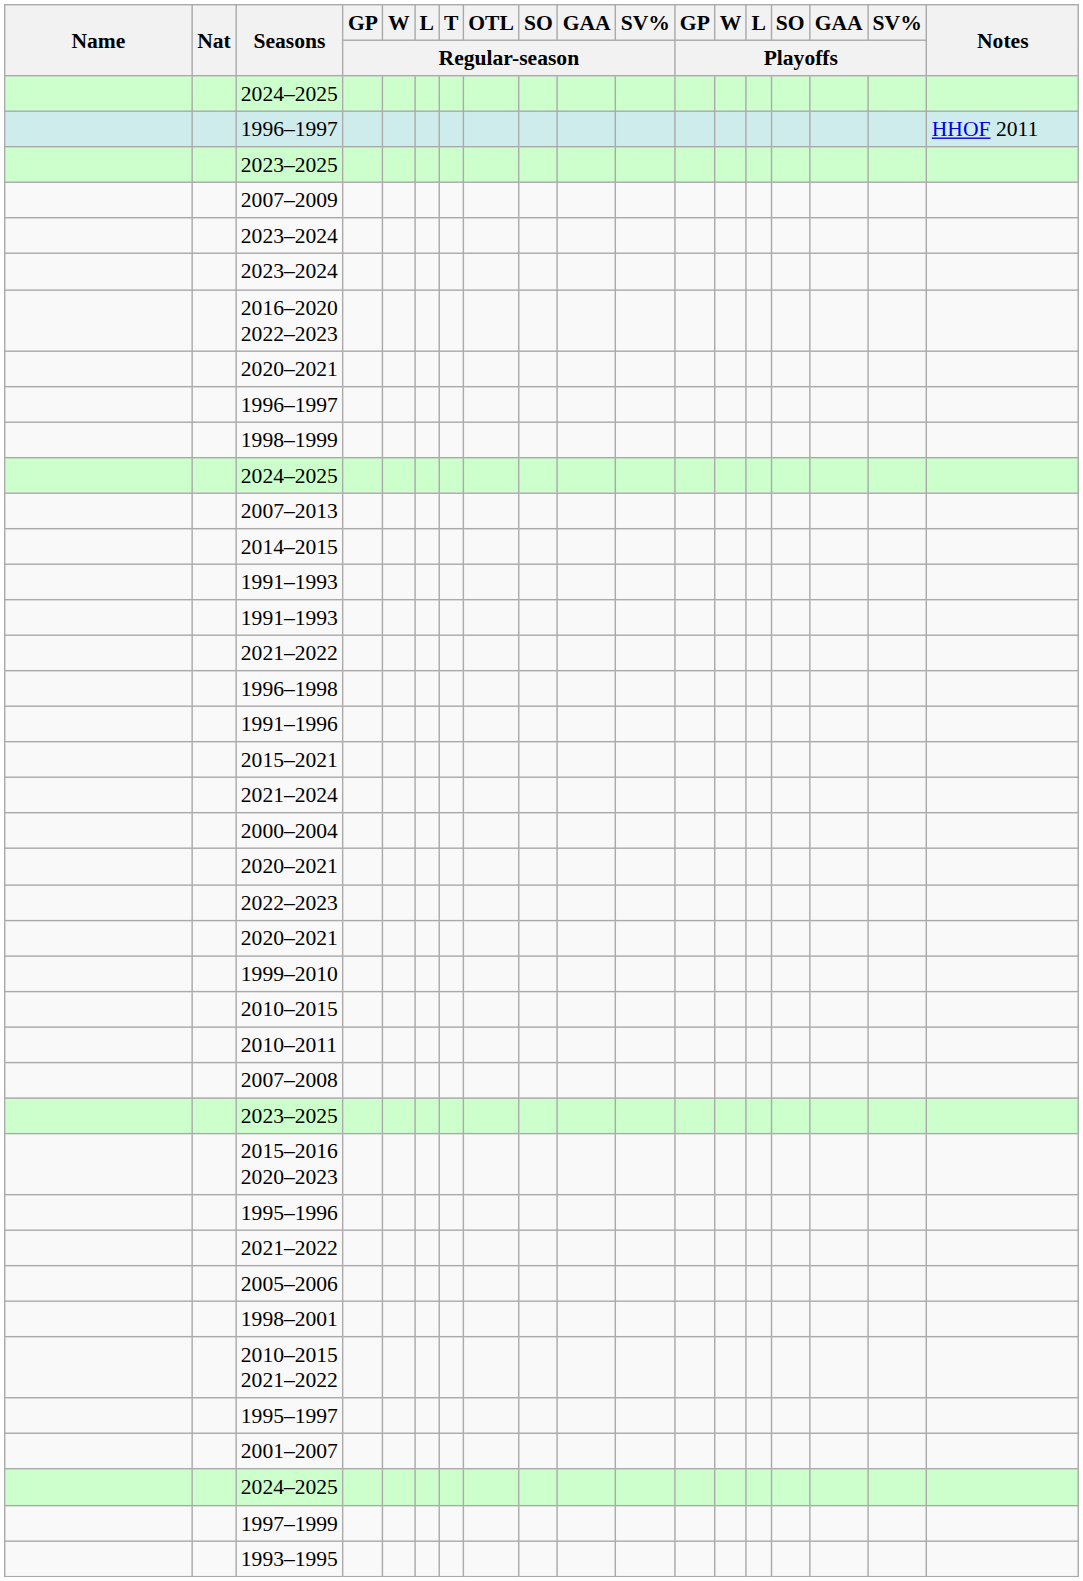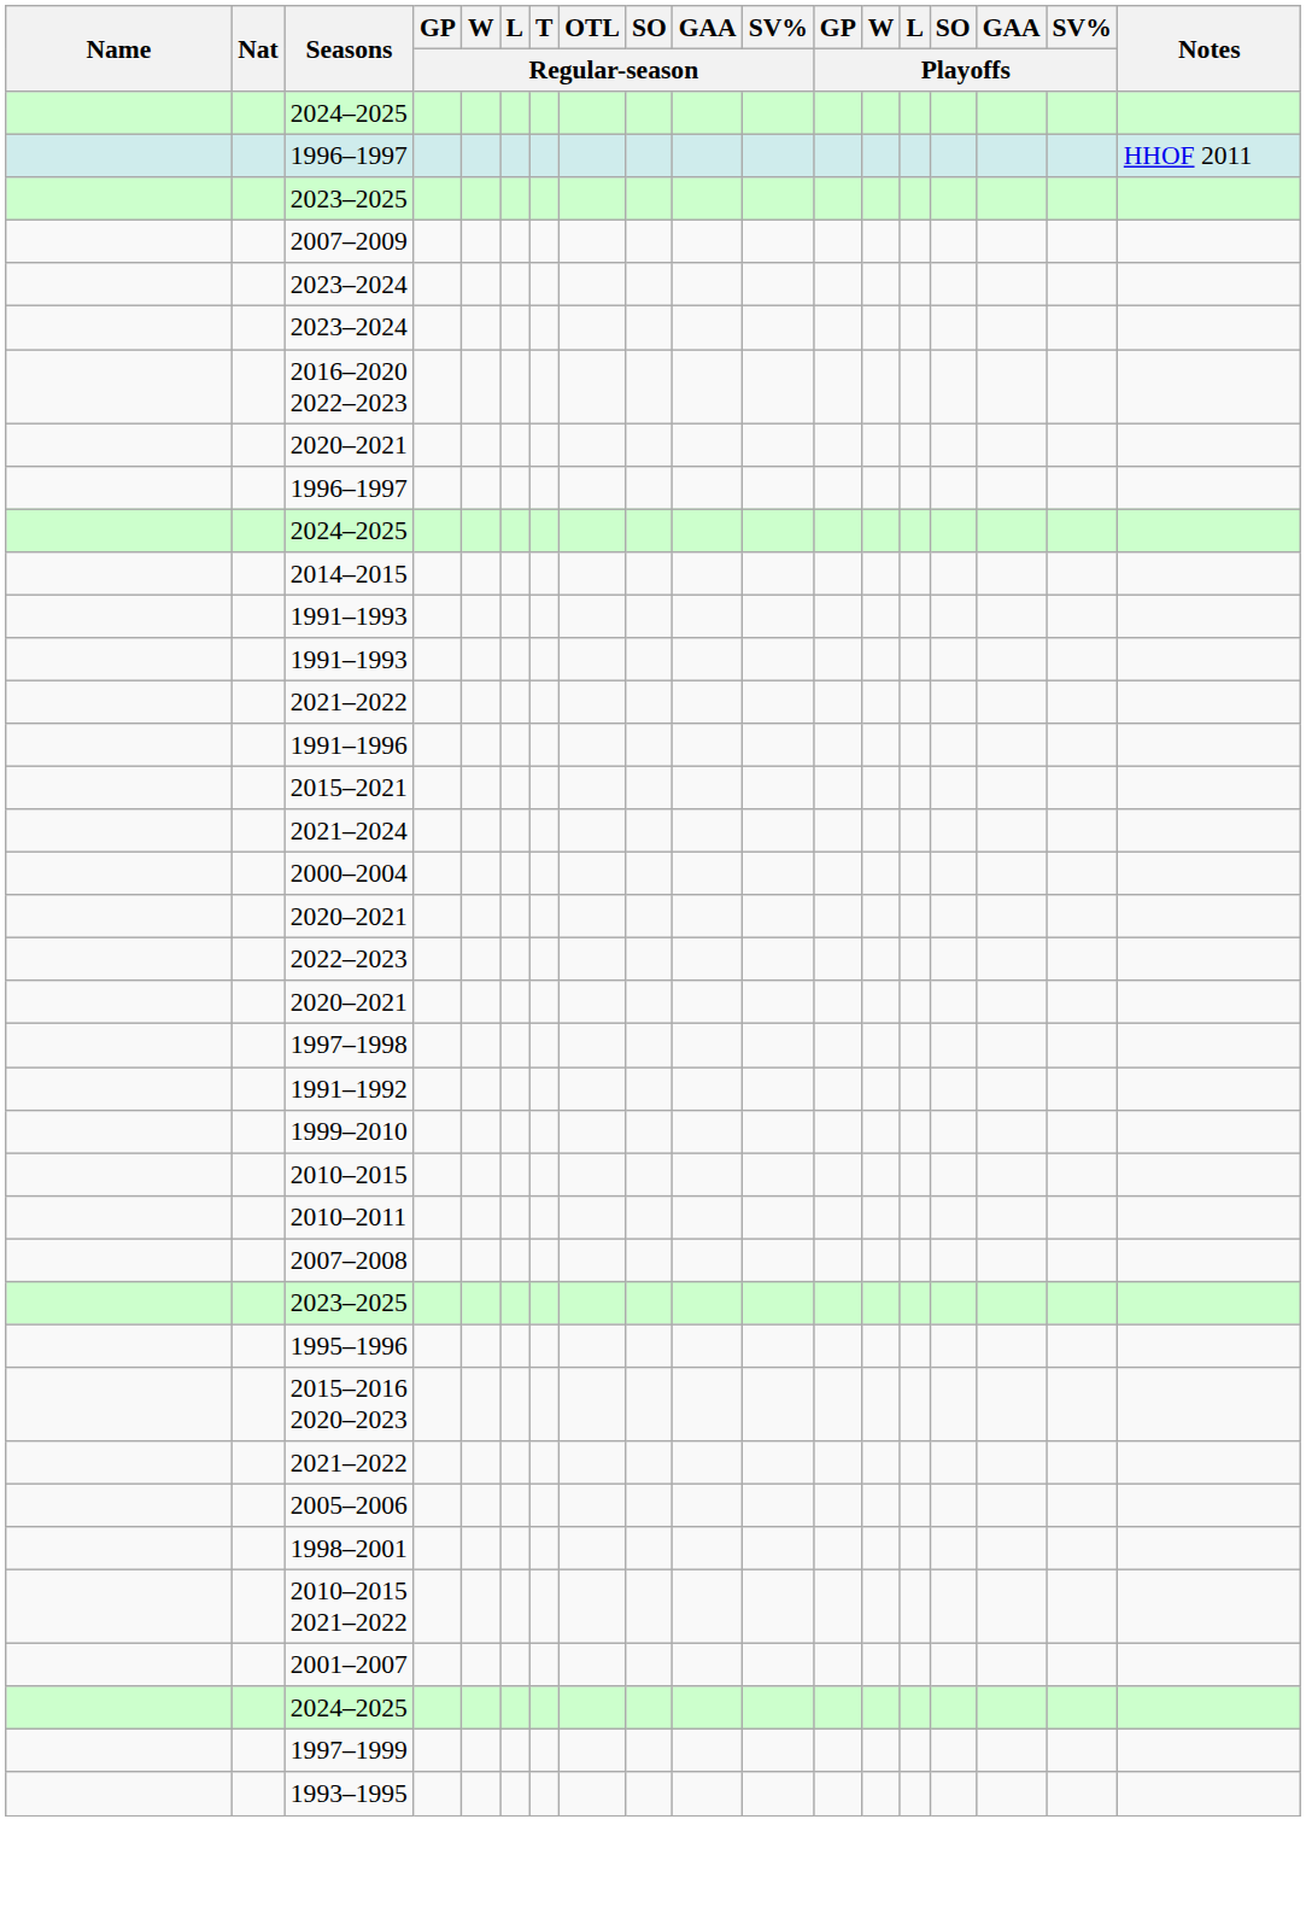- row: 1998–1999
- row: 2007–2013
- row: 1996–1998
+ row: 1997–1998
+ row: 1991–1992
rows swapped: 2015–2016 2020–2023 <-> 1995–1996
- row: 1995–1997
